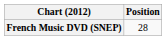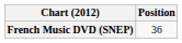French Music DVD (SNEP) | Position: 28 -> 36
